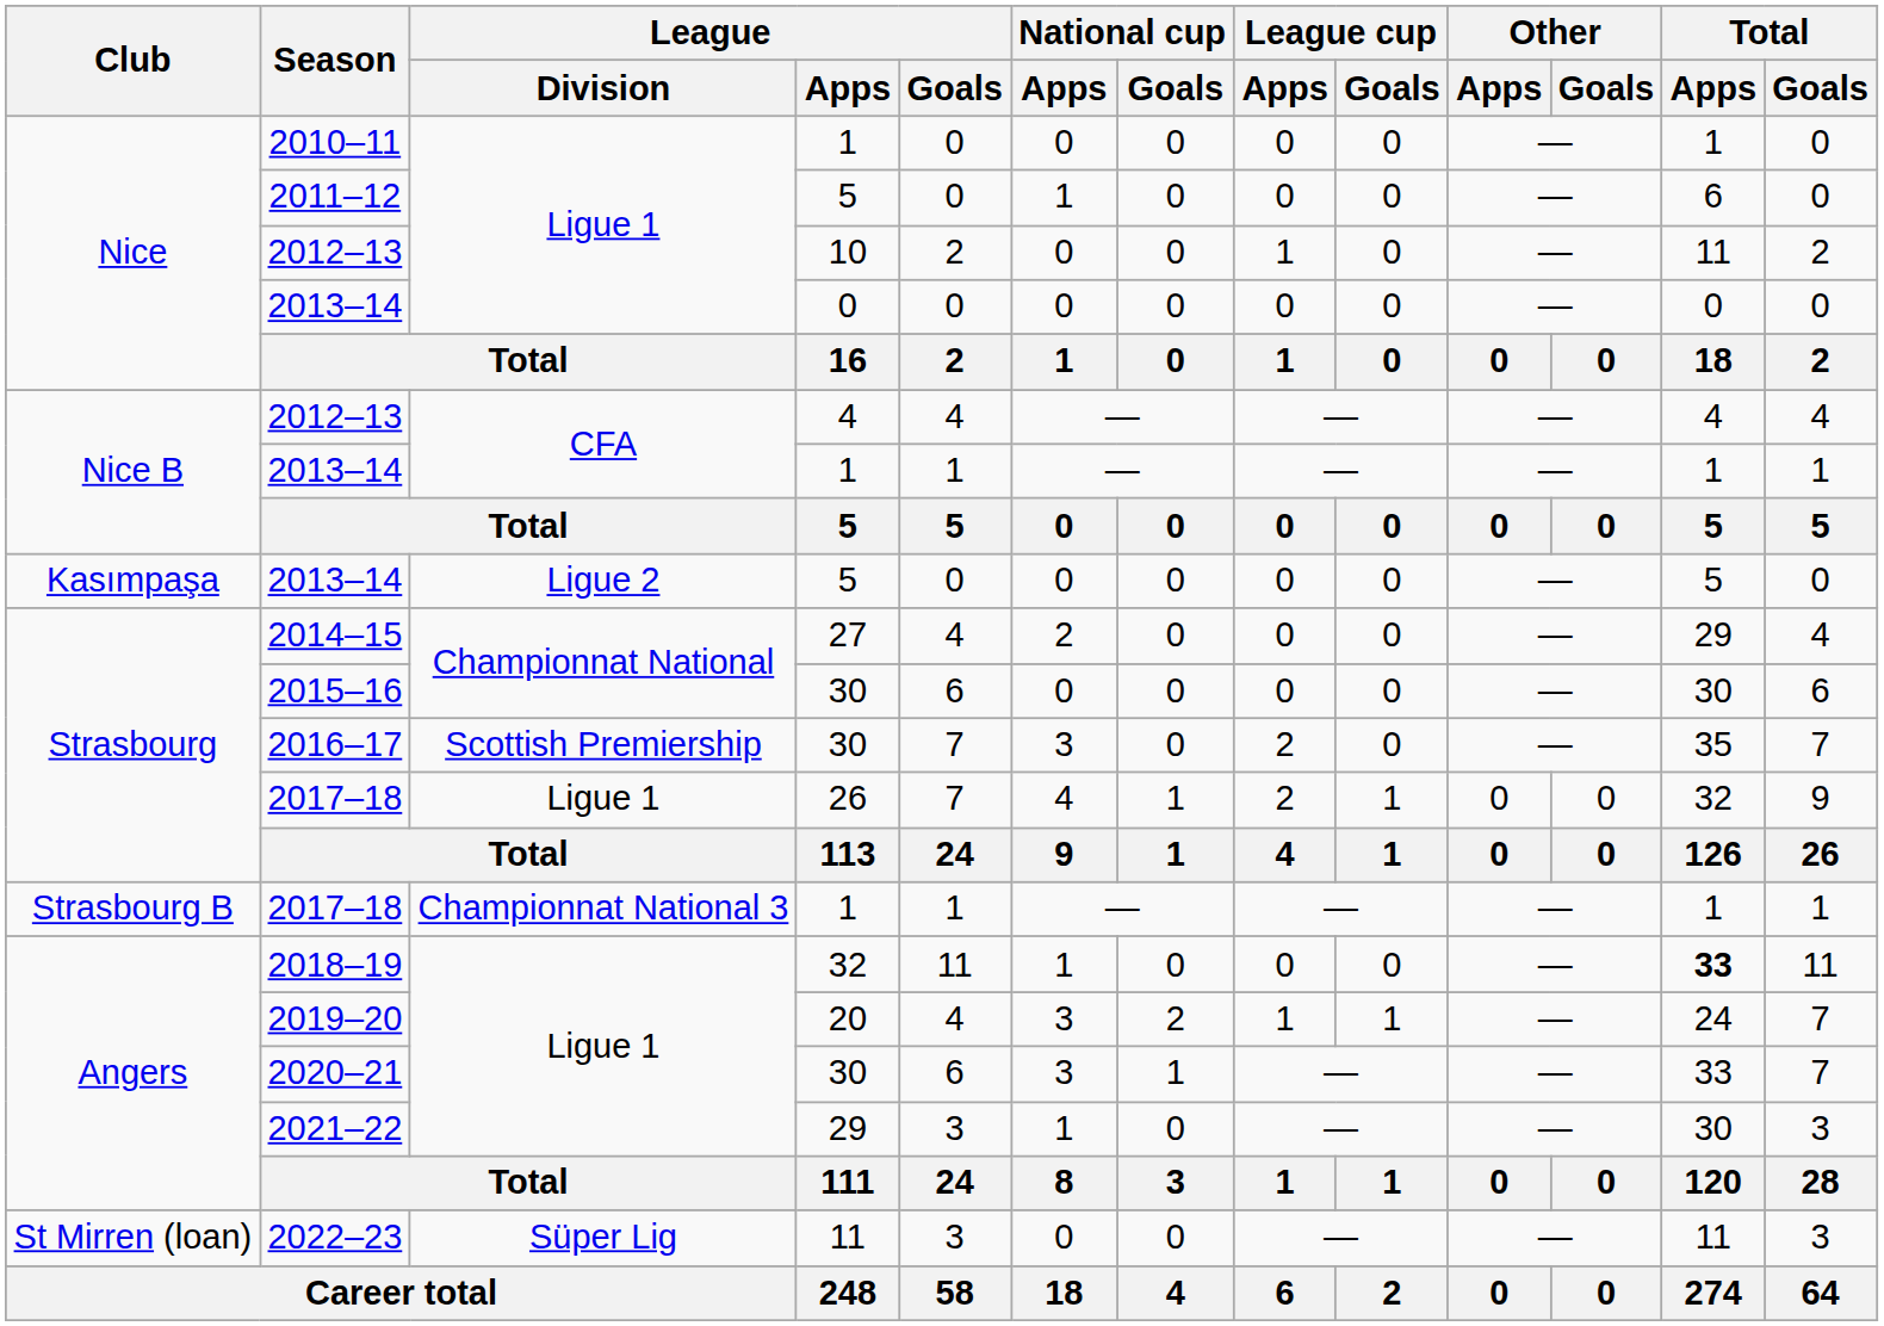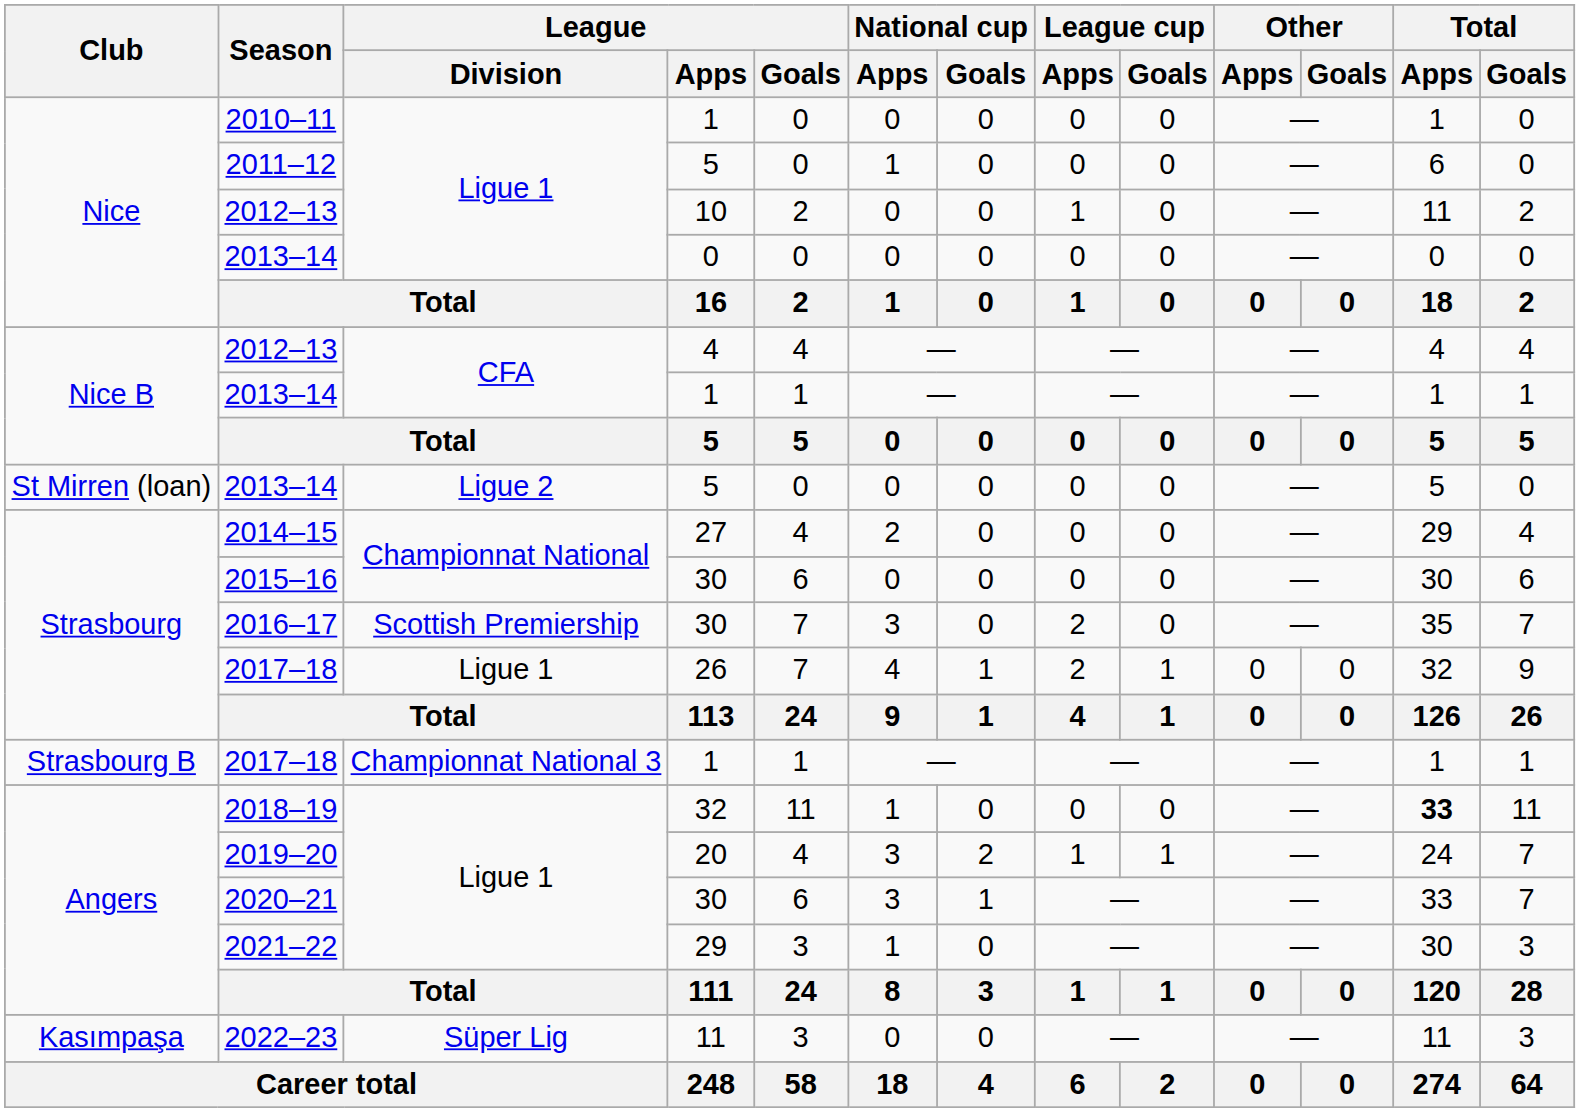2013–14 / 5 | Club: Kasımpaşa -> St Mirren (loan)
2022–23 | Club: St Mirren (loan) -> Kasımpaşa
